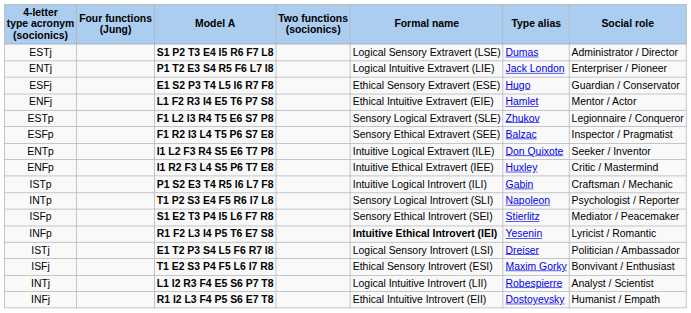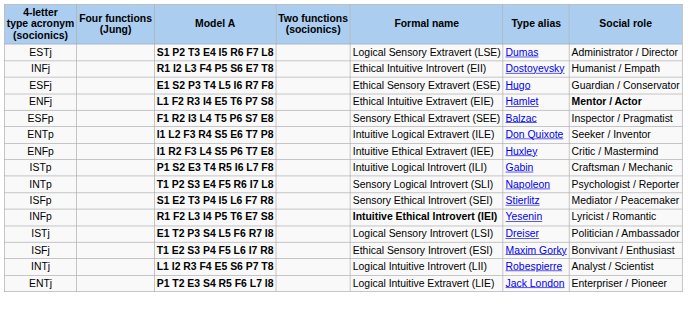rows swapped: ENTj <-> INFj
ENFj | Social role: normal -> bold
- row: ESTp | F1 L2 I3 R4 T5 E6 S7 P8 | Sensory Logical Extravert (SLE) | Zhukov | Legionnaire / Conqueror
